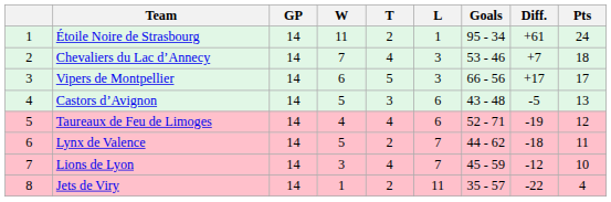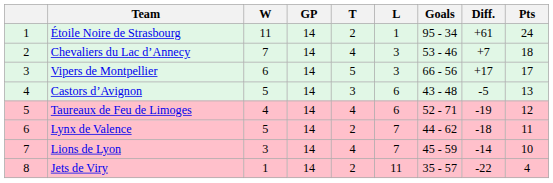columns swapped: GP <-> W
Lions de Lyon | Diff.: -12 -> -14
